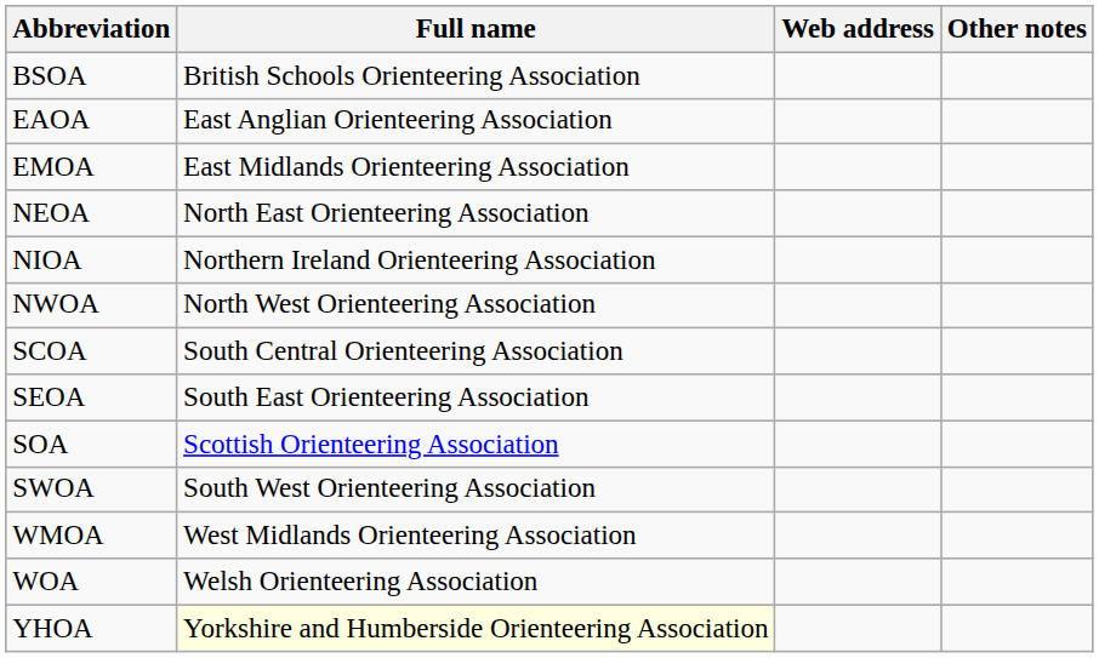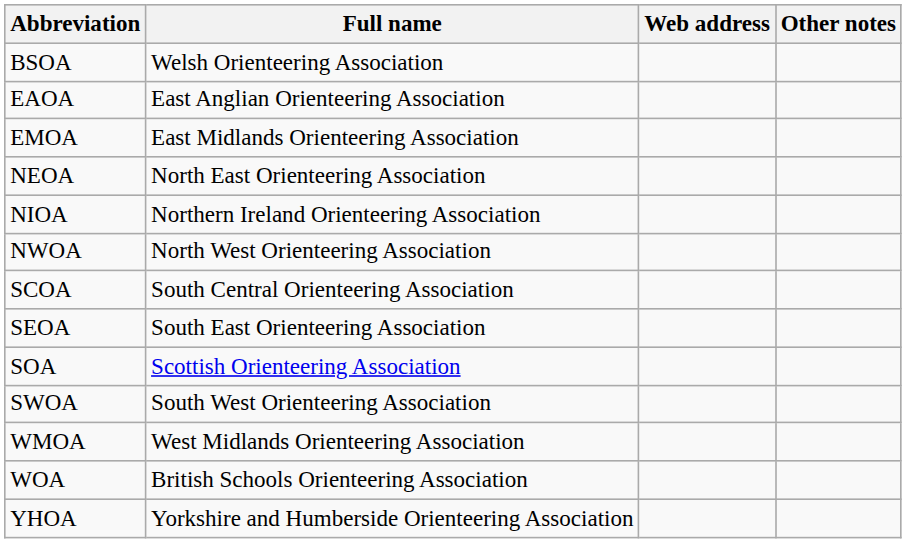BSOA | Full name: British Schools Orienteering Association -> Welsh Orienteering Association
WOA | Full name: Welsh Orienteering Association -> British Schools Orienteering Association
YHOA | Full name: lightyellow background -> no background
